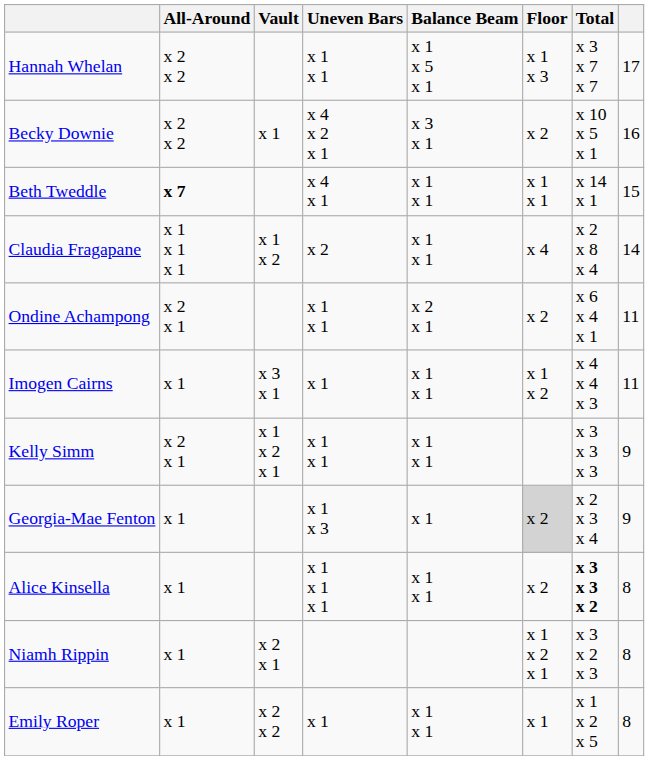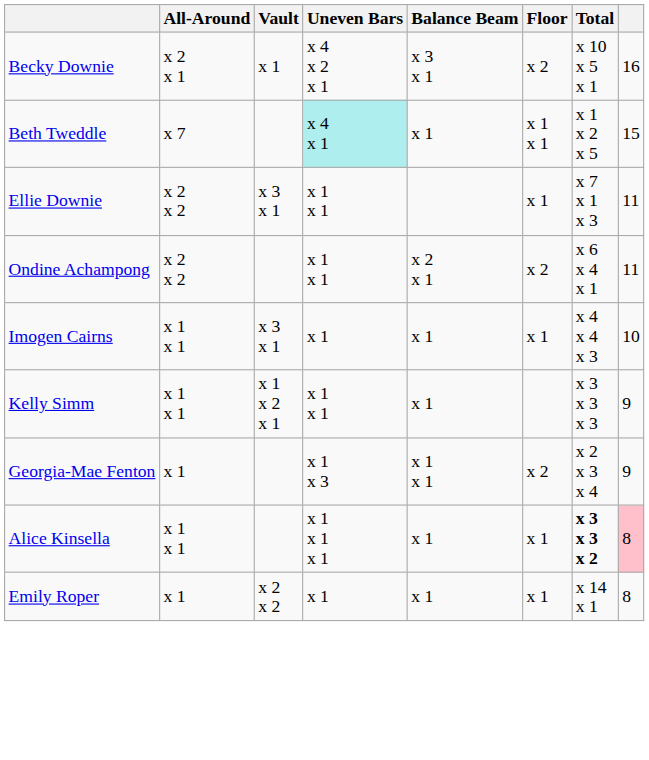- row: Hannah Whelan | x 2 x 2 | x 1 x 1 | x 1 x 5 x 1 | x 1 x 3 | x 3 x 7 x 7 | 17
Becky Downie | All-Around: x 2 x 2 -> x 2 x 1
Beth Tweddle | All-Around: bold -> normal
Beth Tweddle | Uneven Bars: no background -> paleturquoise background
Beth Tweddle | Balance Beam: x 1 x 1 -> x 1
Beth Tweddle | Total: x 14 x 1 -> x 1 x 2 x 5
- row: Claudia Fragapane | x 1 x 1 x 1 | x 1 x 2 | x 2 | x 1 x 1 | x 4 | x 2 x 8 x 4 | 14
+ row: Ellie Downie | x 2 x 2 | x 3 x 1 | x 1 x 1 | x 1 | x 7 x 1 x 3 | 11
Ondine Achampong | All-Around: x 2 x 1 -> x 2 x 2
Imogen Cairns | All-Around: x 1 -> x 1 x 1
Imogen Cairns | Balance Beam: x 1 x 1 -> x 1
Imogen Cairns | Floor: x 1 x 2 -> x 1
Imogen Cairns | column 8: 11 -> 10
Kelly Simm | All-Around: x 2 x 1 -> x 1 x 1
Kelly Simm | Balance Beam: x 1 x 1 -> x 1
Georgia-Mae Fenton | Balance Beam: x 1 -> x 1 x 1
Georgia-Mae Fenton | Floor: lightgrey background -> no background
Alice Kinsella | All-Around: x 1 -> x 1 x 1
Alice Kinsella | Balance Beam: x 1 x 1 -> x 1
Alice Kinsella | Floor: x 2 -> x 1
Alice Kinsella | column 8: no background -> pink background
- row: Niamh Rippin | x 1 | x 2 x 1 | x 1 x 2 x 1 | x 3 x 2 x 3 | 8
Emily Roper | Balance Beam: x 1 x 1 -> x 1
Emily Roper | Total: x 1 x 2 x 5 -> x 14 x 1
